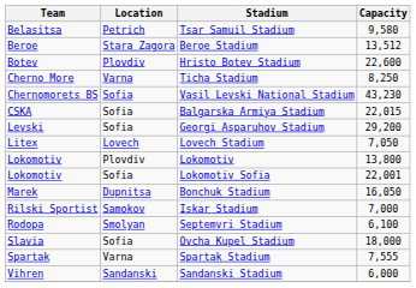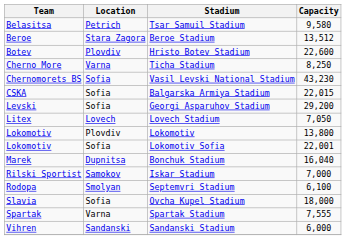Bonchuk Stadium | Capacity: 16,050 -> 16,040
